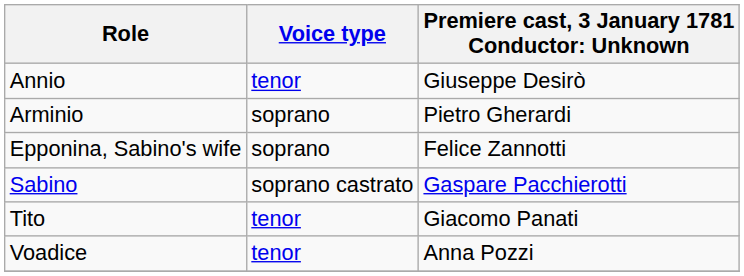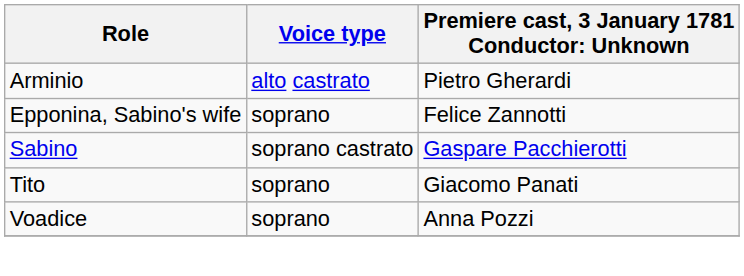- row: Annio | tenor | Giuseppe Desirò
Arminio | Voice type: soprano -> alto castrato
Tito | Voice type: tenor -> soprano
Voadice | Voice type: tenor -> soprano
